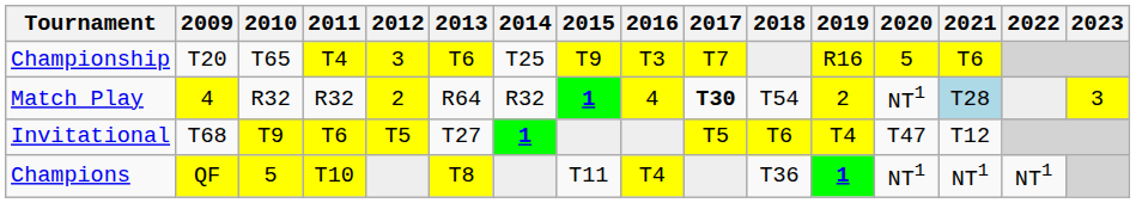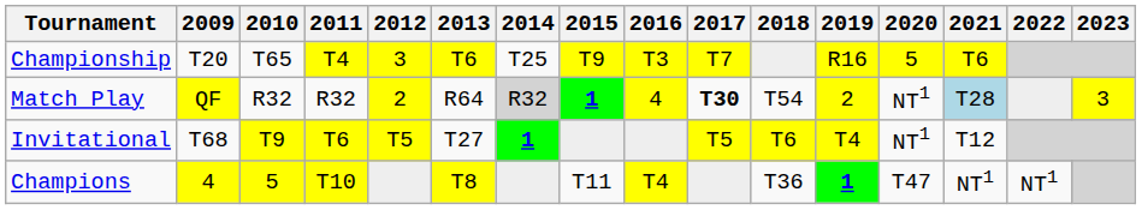Match Play | 2009: 4 -> QF
Match Play | 2014: no background -> lightgrey background
Invitational | 2020: T47 -> NT1
Champions | 2009: QF -> 4
Champions | 2020: NT1 -> T47
